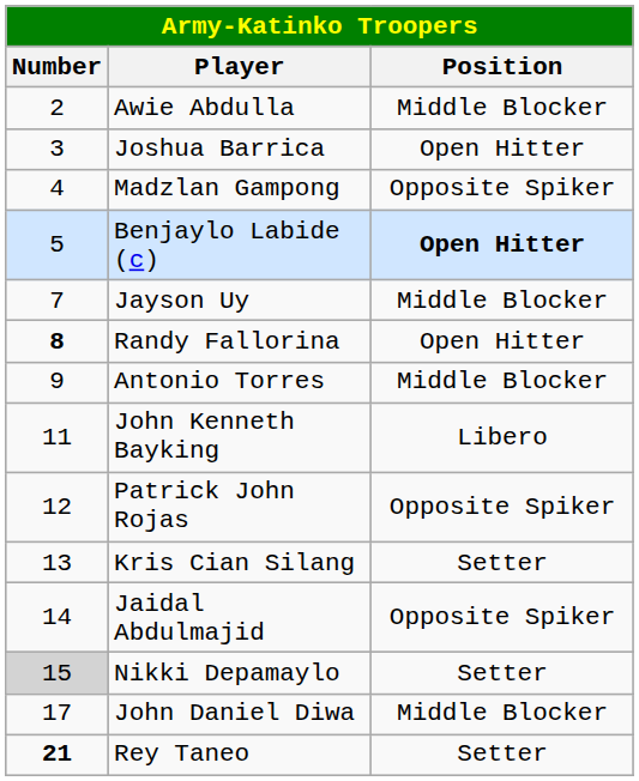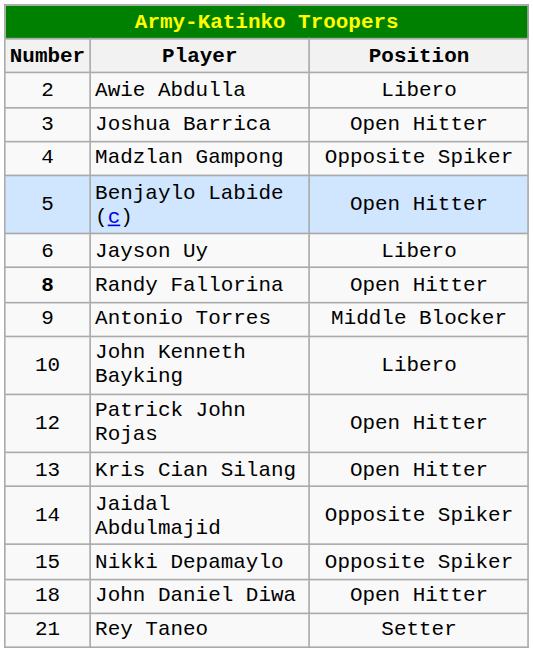Awie Abdulla | Position: Middle Blocker -> Libero
Benjaylo Labide (c) | Position: bold -> normal
Jayson Uy | Number: 7 -> 6
Jayson Uy | Position: Middle Blocker -> Libero
John Kenneth Bayking | Number: 11 -> 10
Patrick John Rojas | Position: Opposite Spiker -> Open Hitter
Kris Cian Silang | Position: Setter -> Open Hitter
Nikki Depamaylo | Number: lightgrey background -> no background
Nikki Depamaylo | Position: Setter -> Opposite Spiker
John Daniel Diwa | Number: 17 -> 18
John Daniel Diwa | Position: Middle Blocker -> Open Hitter
Rey Taneo | Number: bold -> normal
